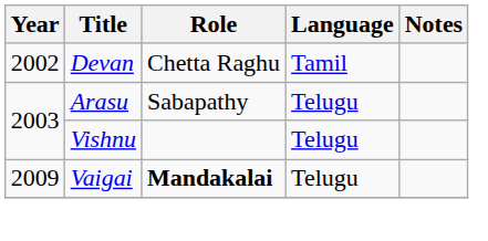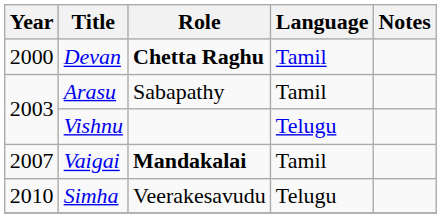Devan | Year: 2002 -> 2000
Devan | Role: normal -> bold
Arasu | Language: Telugu -> Tamil
Vaigai | Year: 2009 -> 2007
Vaigai | Language: Telugu -> Tamil
+ row: 2010 | Simha | Veerakesavudu | Telugu
